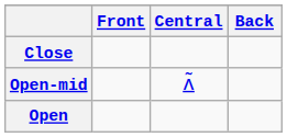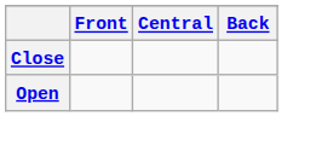- row: Open-mid | ʌ̃
